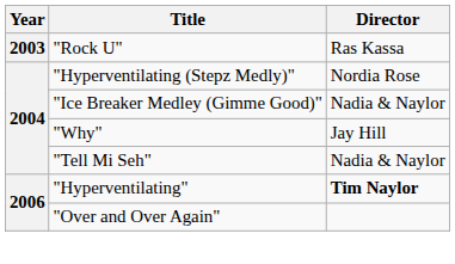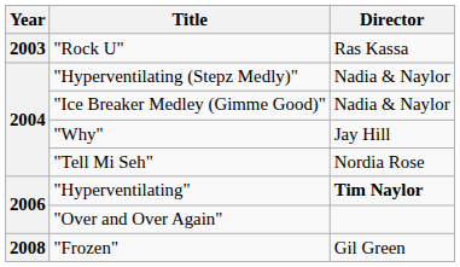"Hyperventilating (Stepz Medly)" | Director: Nordia Rose -> Nadia & Naylor
"Tell Mi Seh" | Director: Nadia & Naylor -> Nordia Rose
+ row: 2008 | "Frozen" | Gil Green
